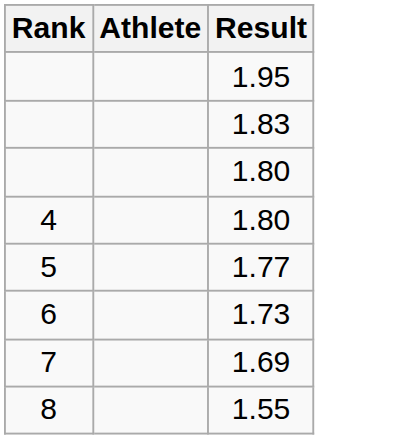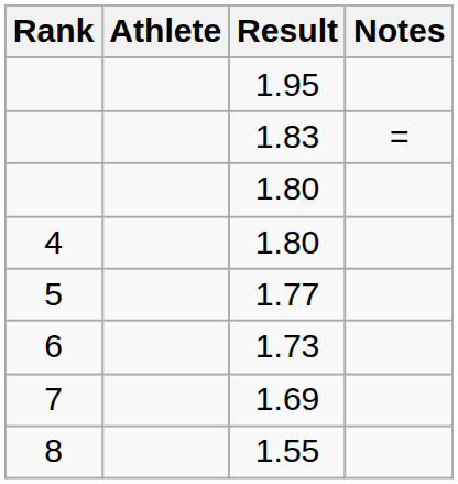+ column: Notes | =
